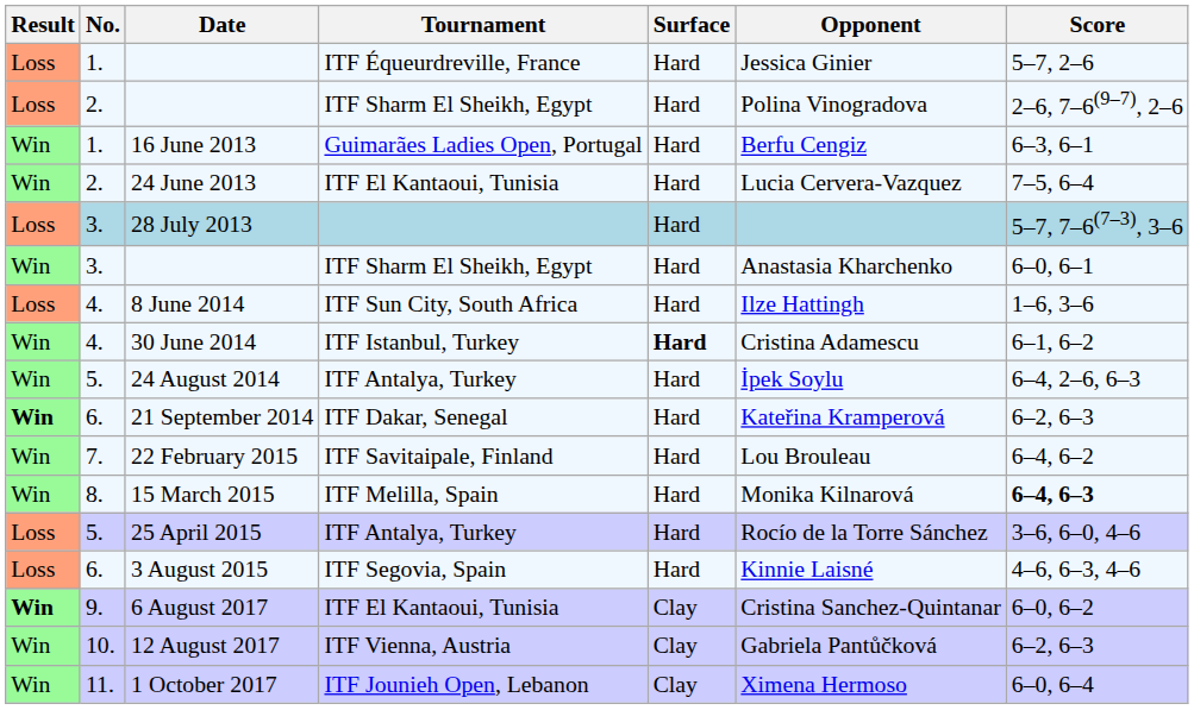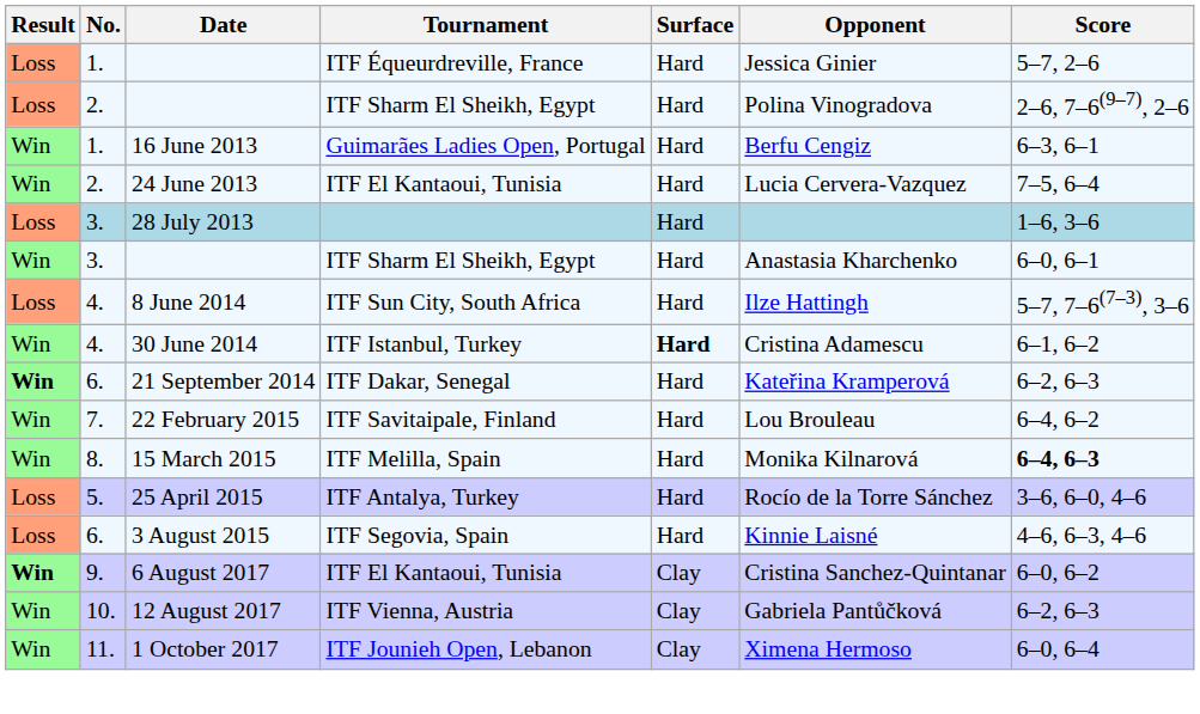28 July 2013 | Score: 5–7, 7–6(7–3), 3–6 -> 1–6, 3–6
8 June 2014 | Score: 1–6, 3–6 -> 5–7, 7–6(7–3), 3–6
- row: Win | 5. | 24 August 2014 | ITF Antalya, Turkey | Hard | İpek Soylu | 6–4, 2–6, 6–3
